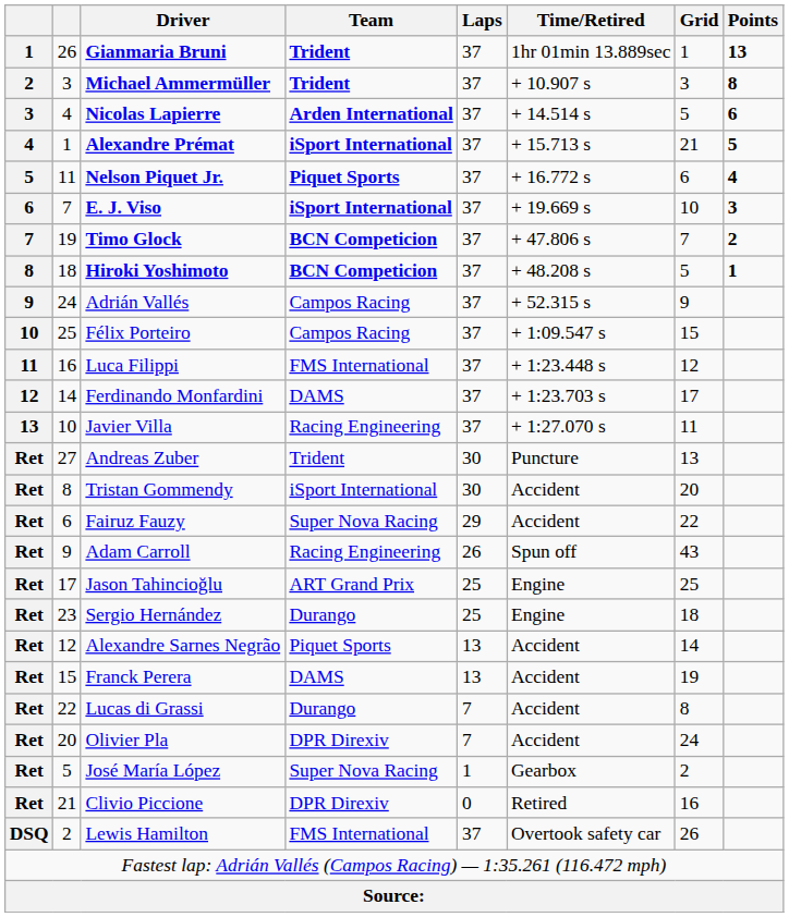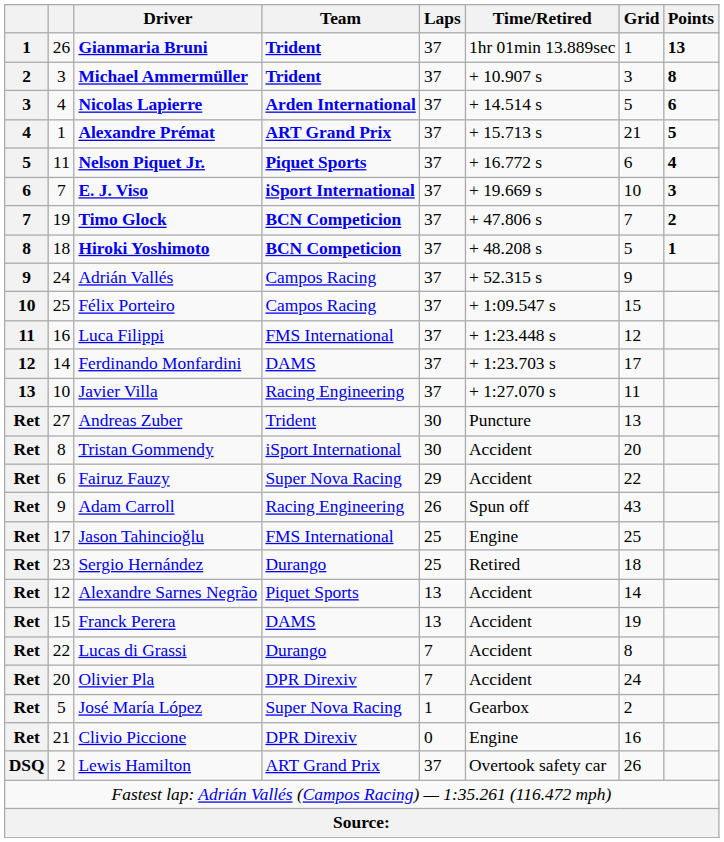Alexandre Prémat | Team: iSport International -> ART Grand Prix
Jason Tahincioğlu | Team: ART Grand Prix -> FMS International
Sergio Hernández | Time/Retired: Engine -> Retired
Clivio Piccione | Time/Retired: Retired -> Engine
Lewis Hamilton | Team: FMS International -> ART Grand Prix
